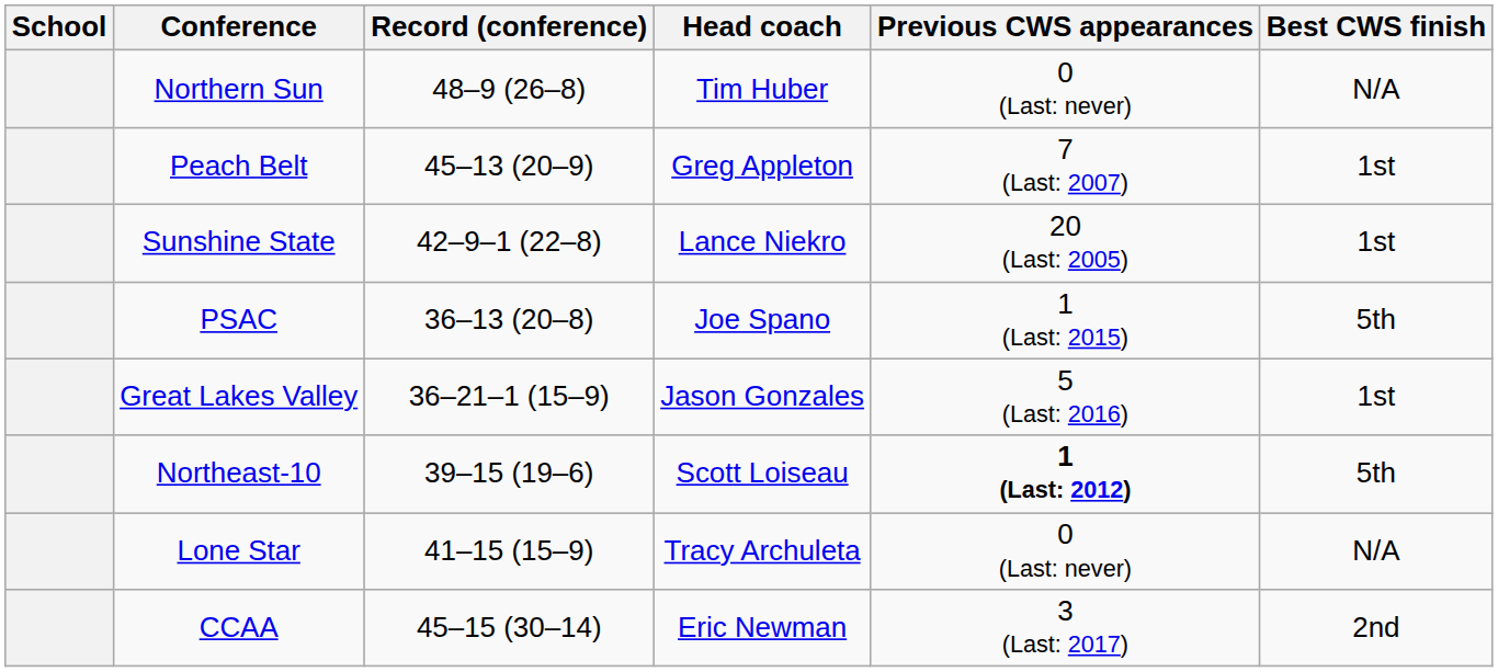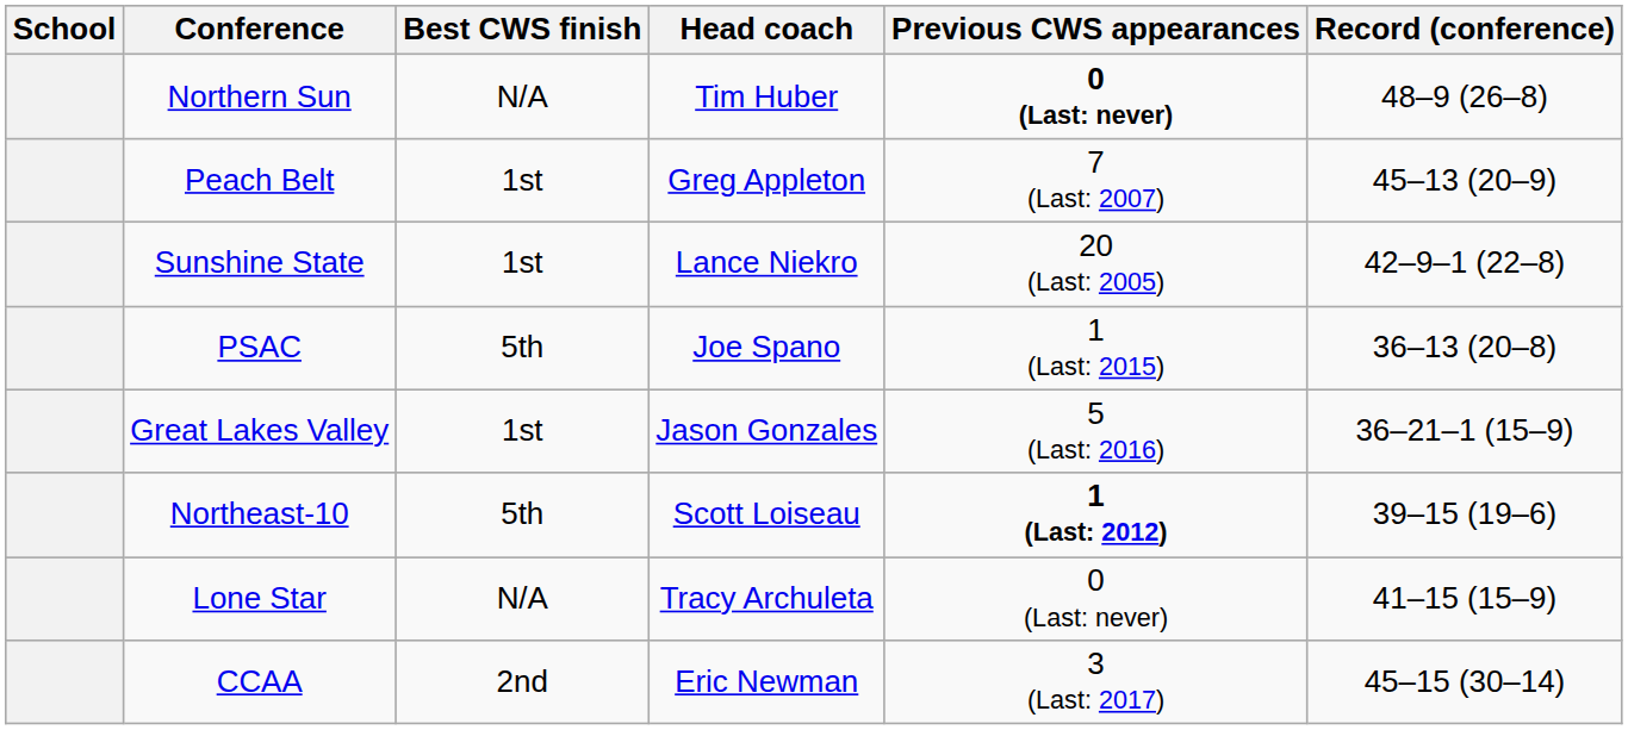columns swapped: Record (conference) <-> Best CWS finish
Northern Sun | Previous CWS appearances: normal -> bold
